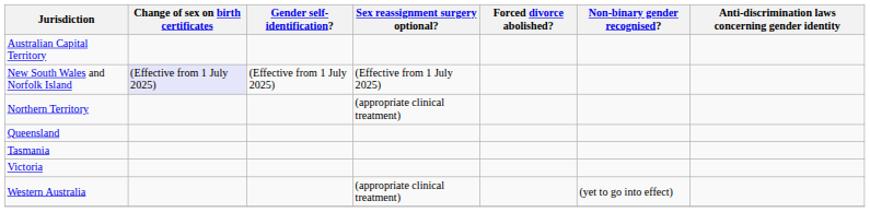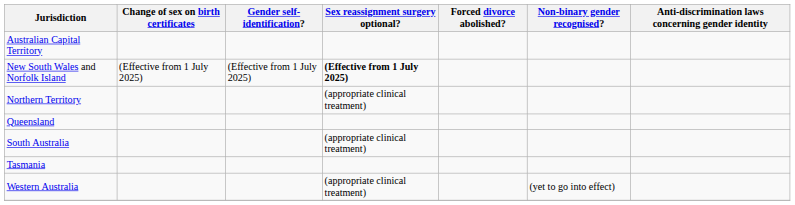New South Wales and Norfolk Island | Change of sex on birth certificates: lavender background -> no background
New South Wales and Norfolk Island | Sex reassignment surgery optional?: normal -> bold
+ row: South Australia | (appropriate clinical treatment)
- row: Victoria
